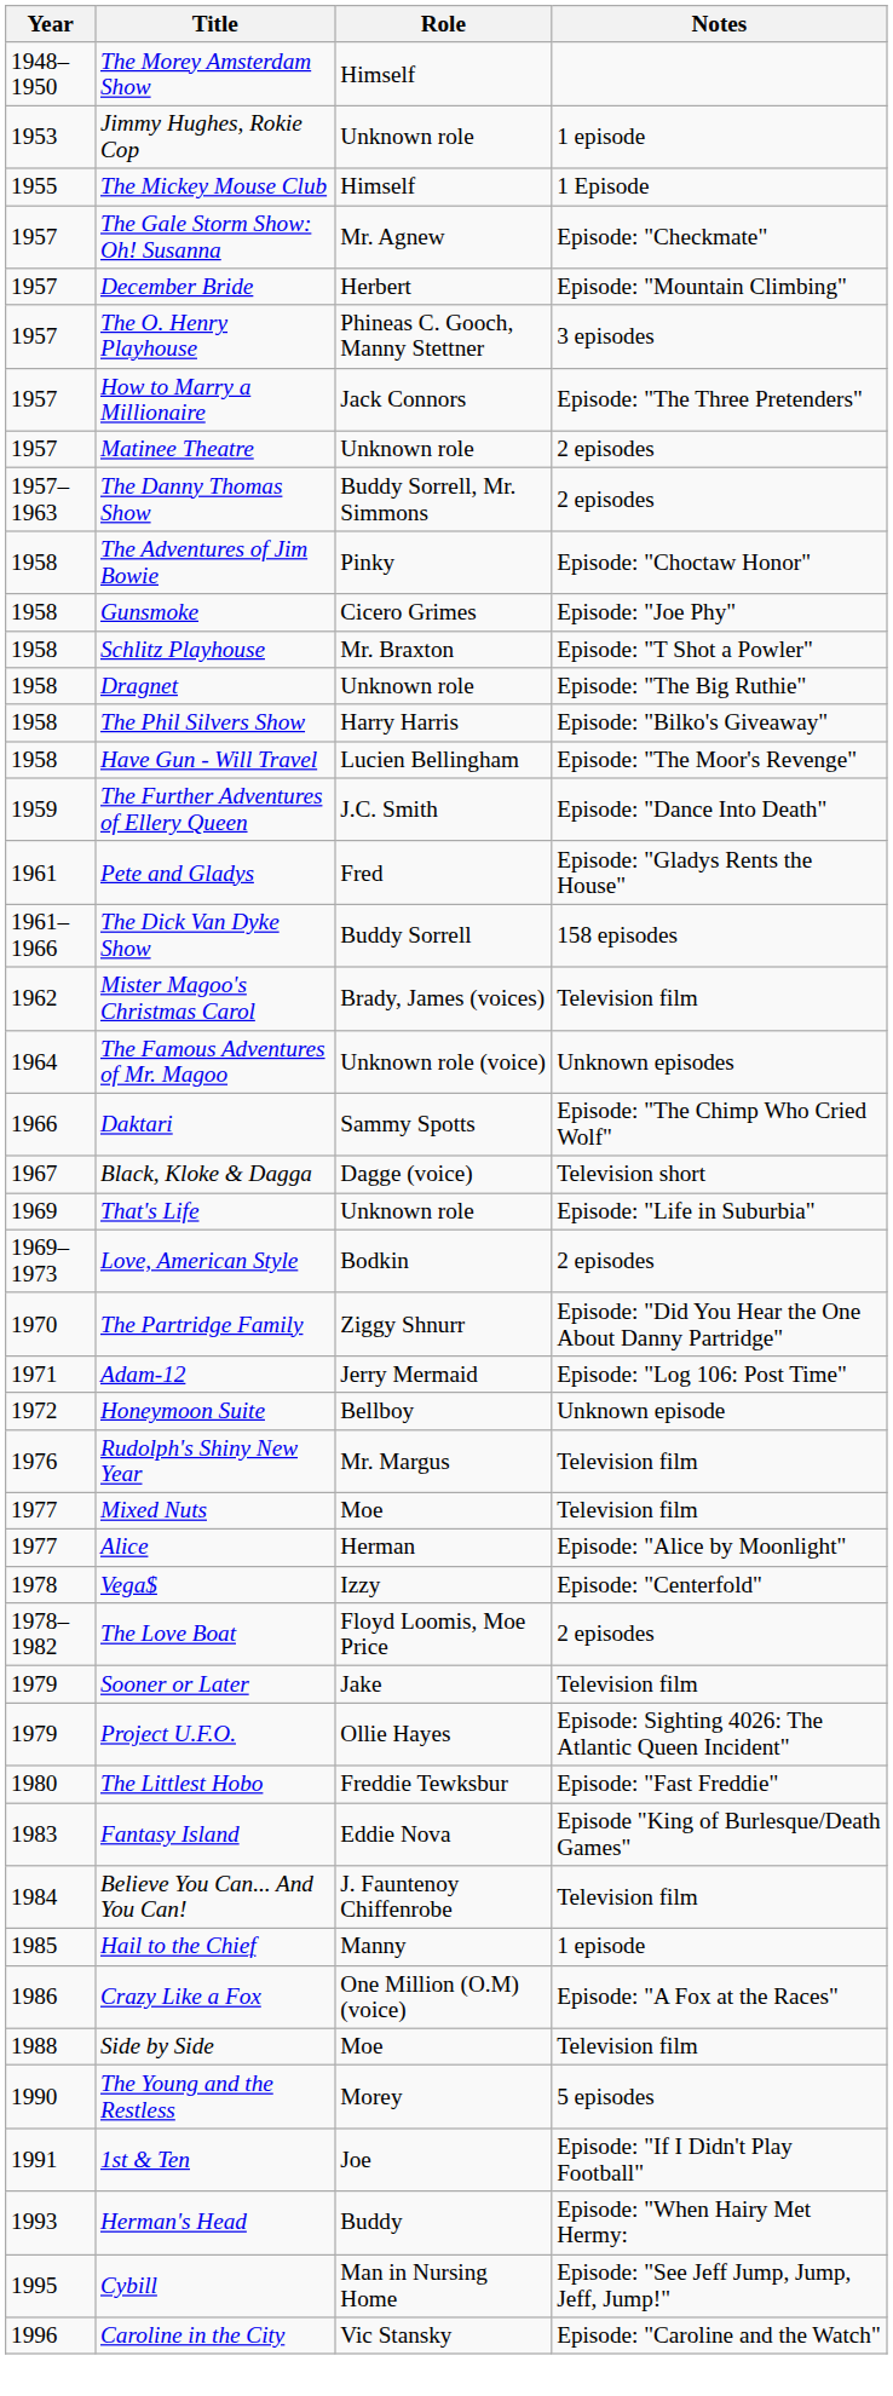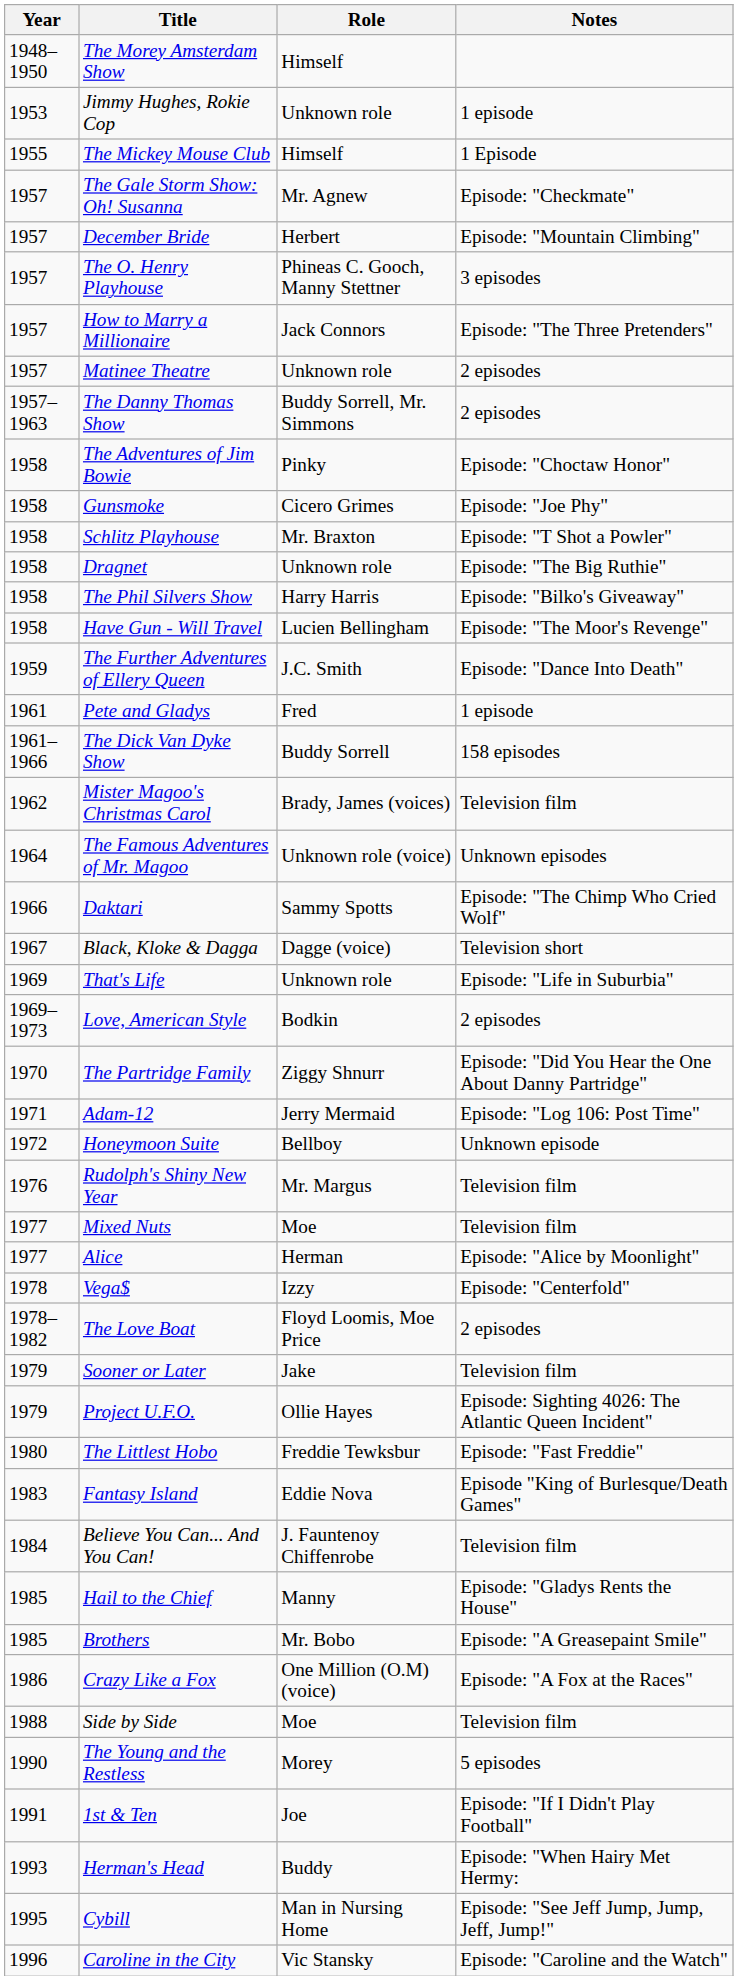Pete and Gladys | Notes: Episode: "Gladys Rents the House" -> 1 episode
Hail to the Chief | Notes: 1 episode -> Episode: "Gladys Rents the House"
+ row: 1985 | Brothers | Mr. Bobo | Episode: "A Greasepaint Smile"
